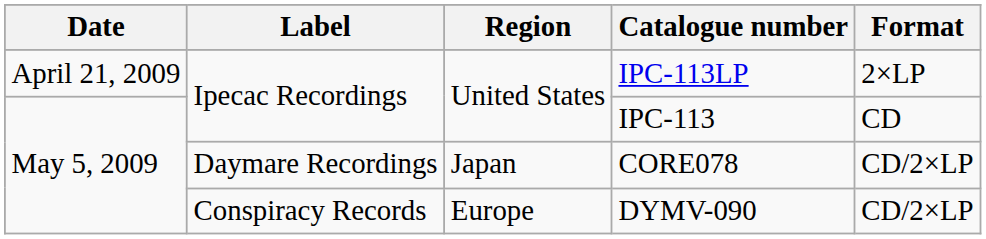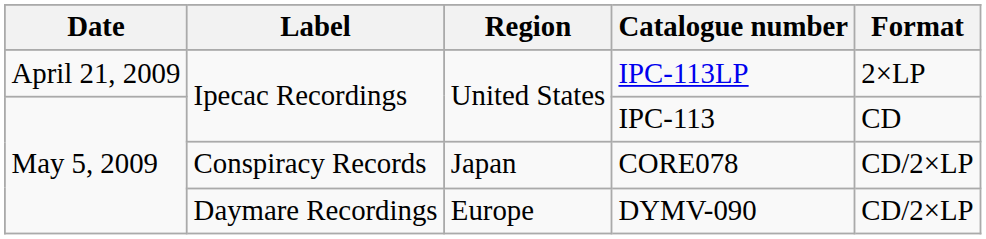CORE078 | Label: Daymare Recordings -> Conspiracy Records
DYMV-090 | Label: Conspiracy Records -> Daymare Recordings
